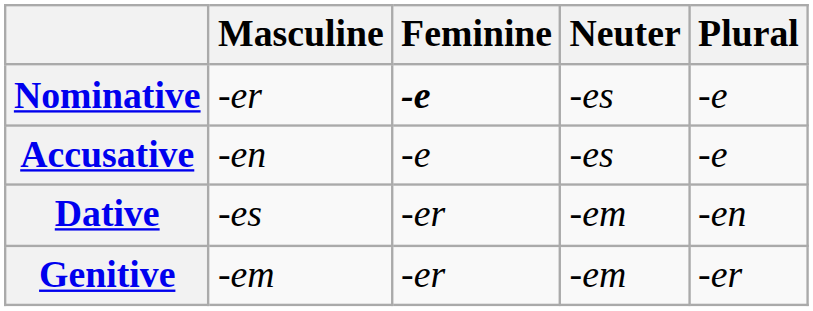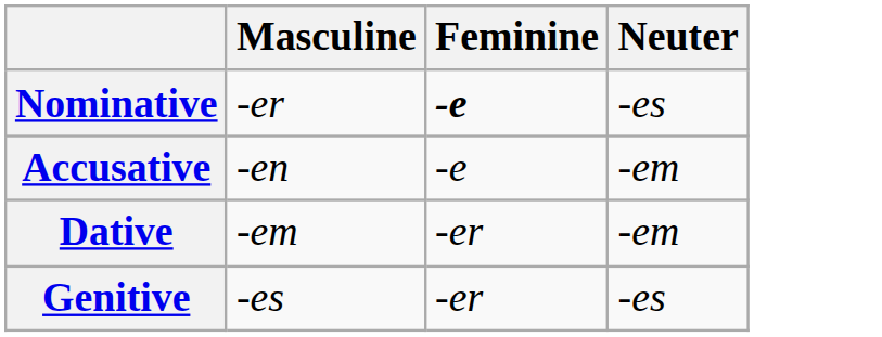- column: Plural | -e | -e | -en | -er
Accusative | Neuter: -es -> -em
Dative | Masculine: -es -> -em
Genitive | Masculine: -em -> -es
Genitive | Neuter: -em -> -es
